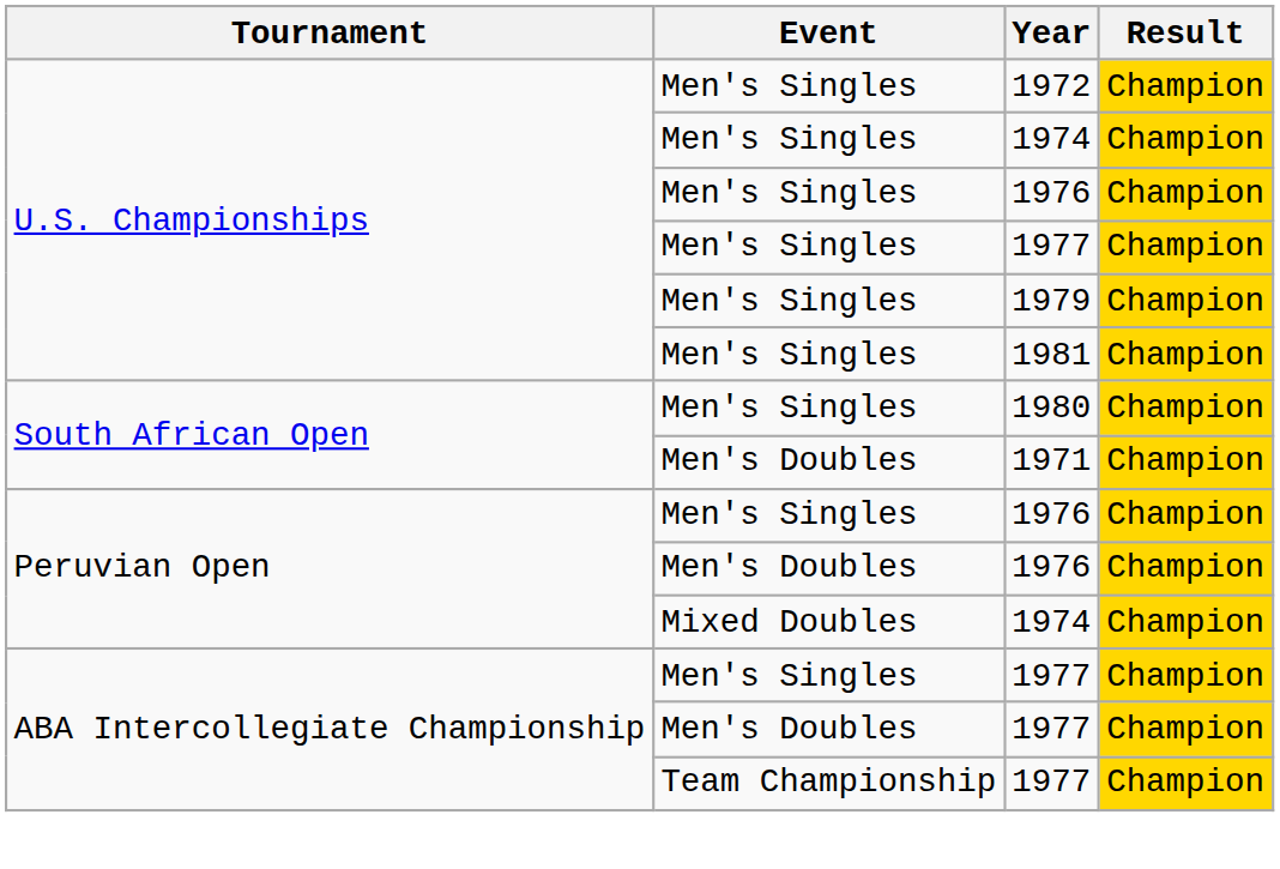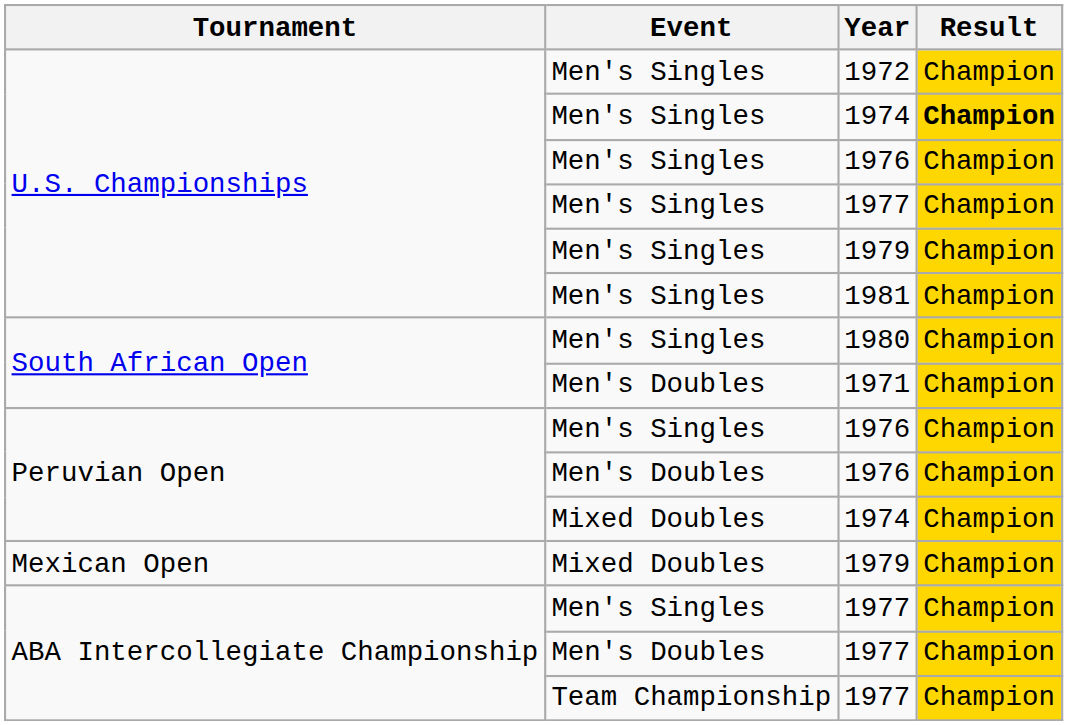Men's Singles / 1974 | Result: normal -> bold
+ row: Mexican Open | Mixed Doubles | 1979 | Champion
